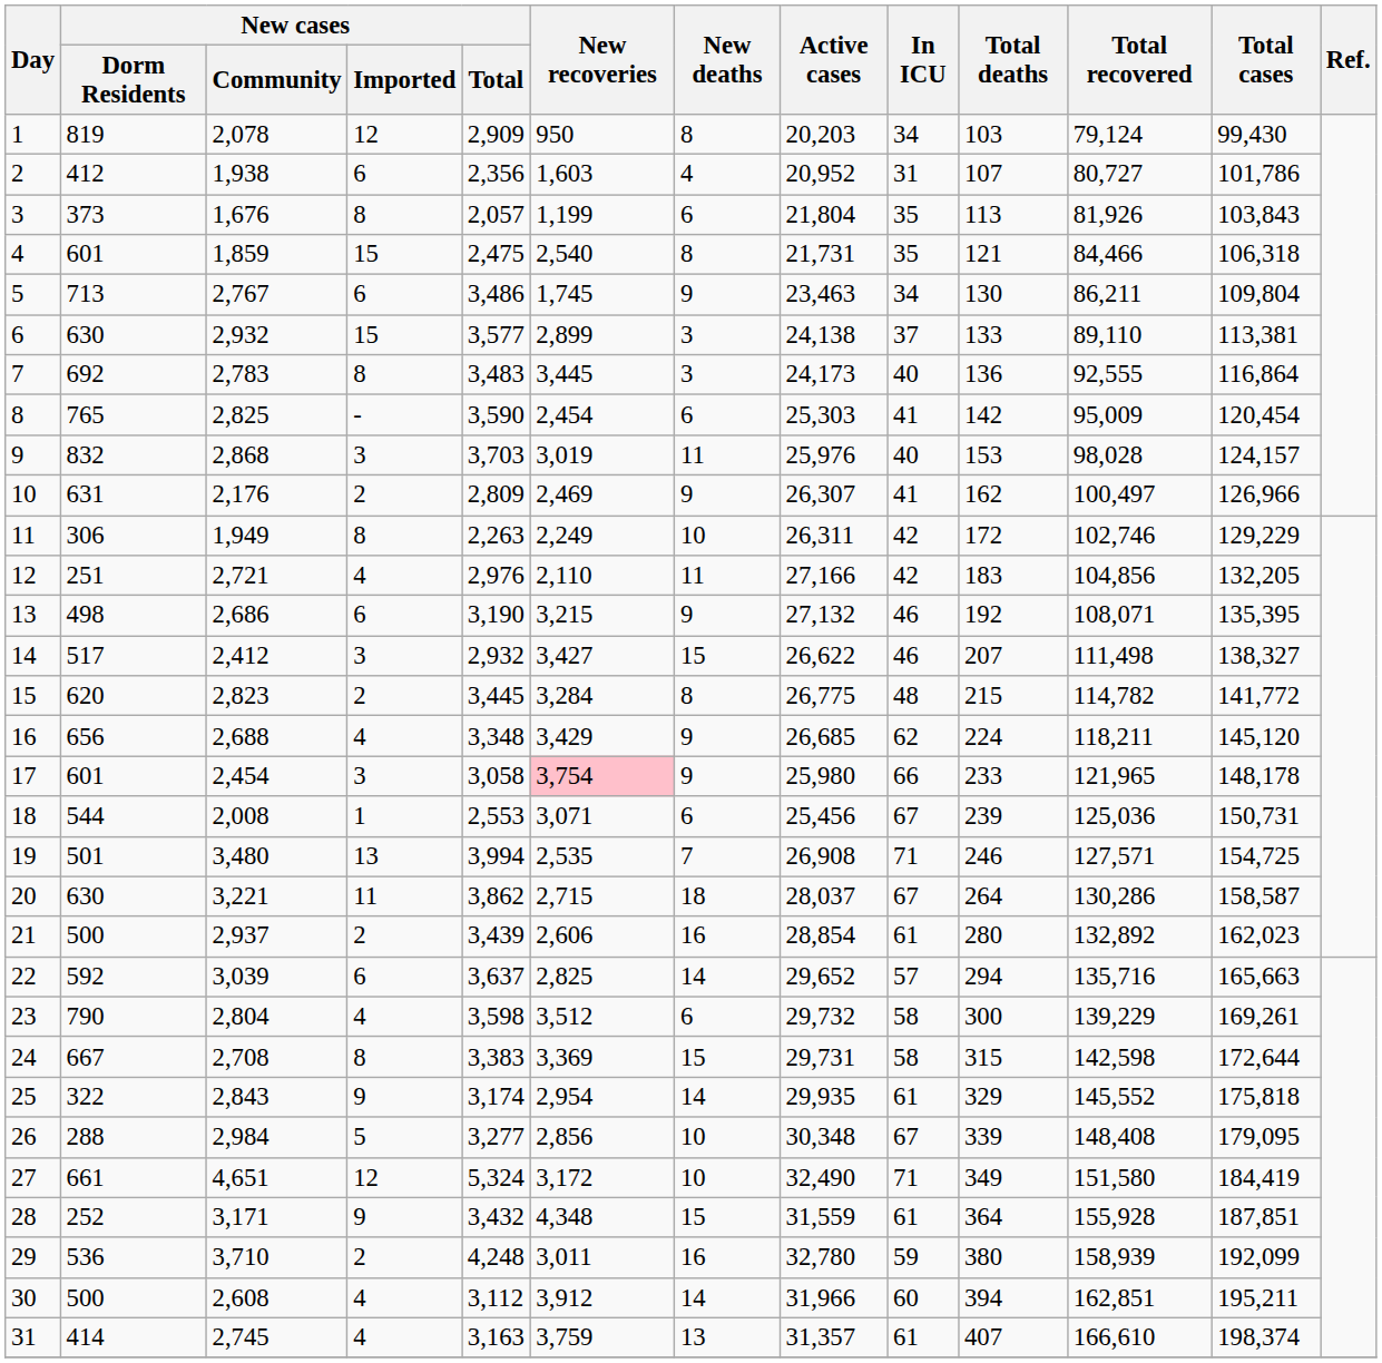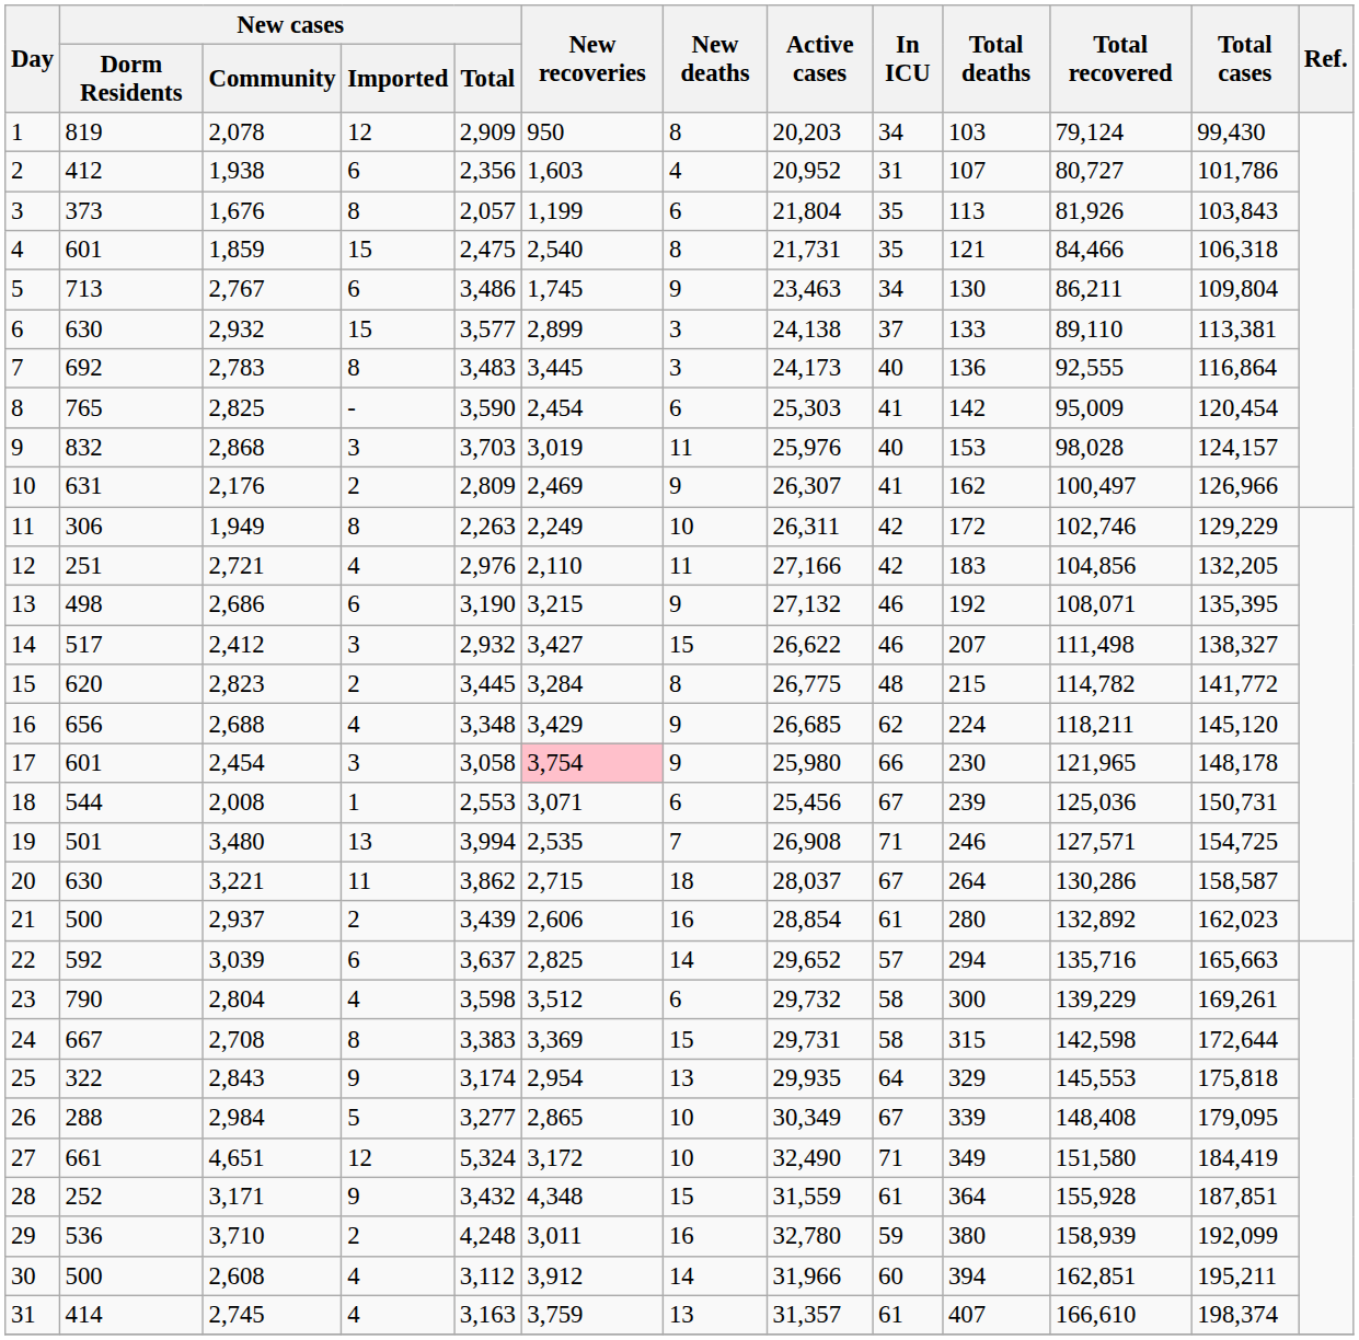17 | Total deaths: 233 -> 230
25 | New deaths: 14 -> 13
25 | In ICU: 61 -> 64
25 | Total recovered: 145,552 -> 145,553
26 | New recoveries: 2,856 -> 2,865
26 | Active cases: 30,348 -> 30,349
